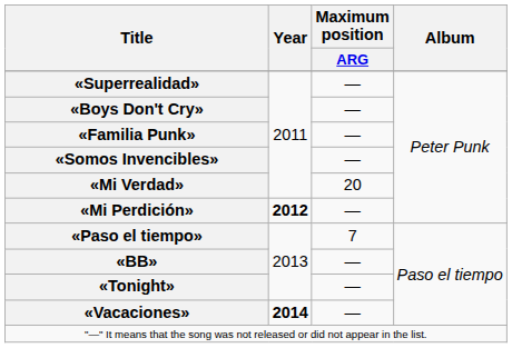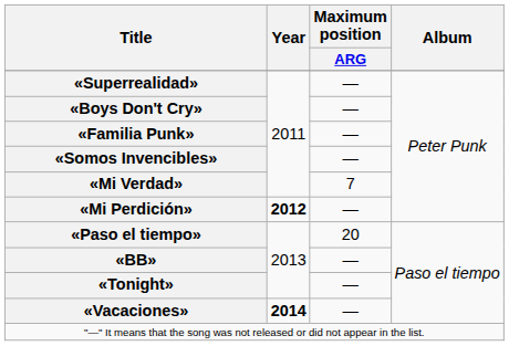«Mi Verdad» | Maximum position / ARG: 20 -> 7
«Paso el tiempo» | Maximum position / ARG: 7 -> 20
